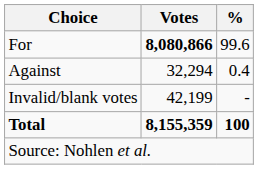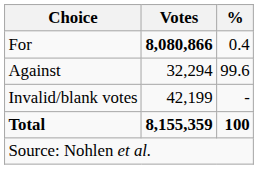For | %: 99.6 -> 0.4
Against | %: 0.4 -> 99.6
